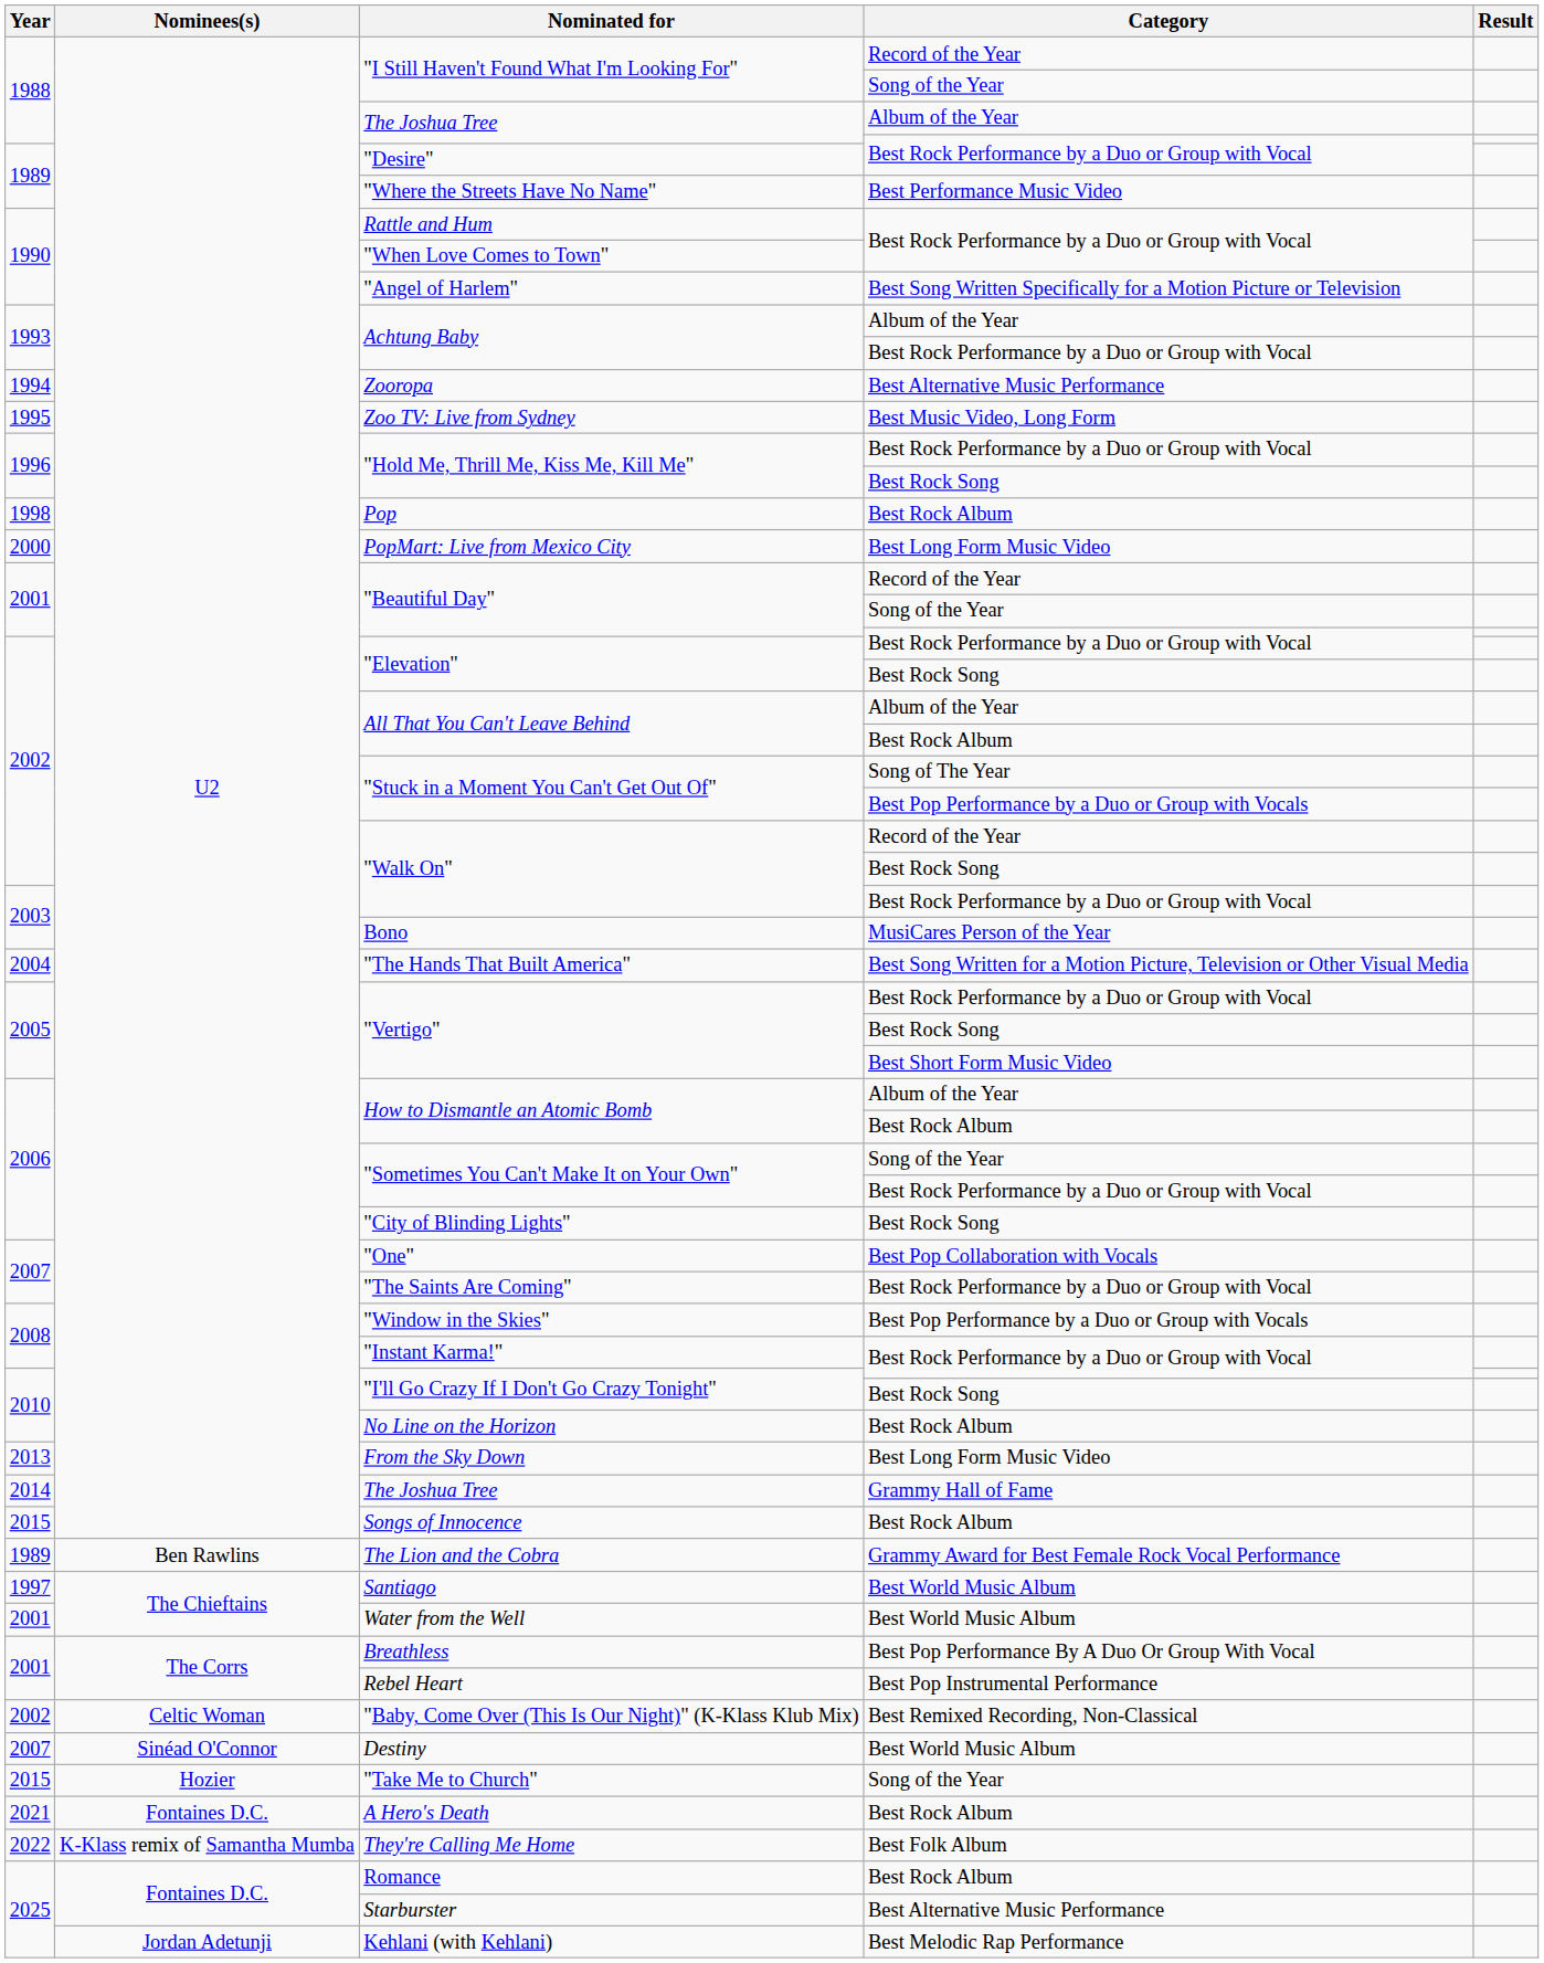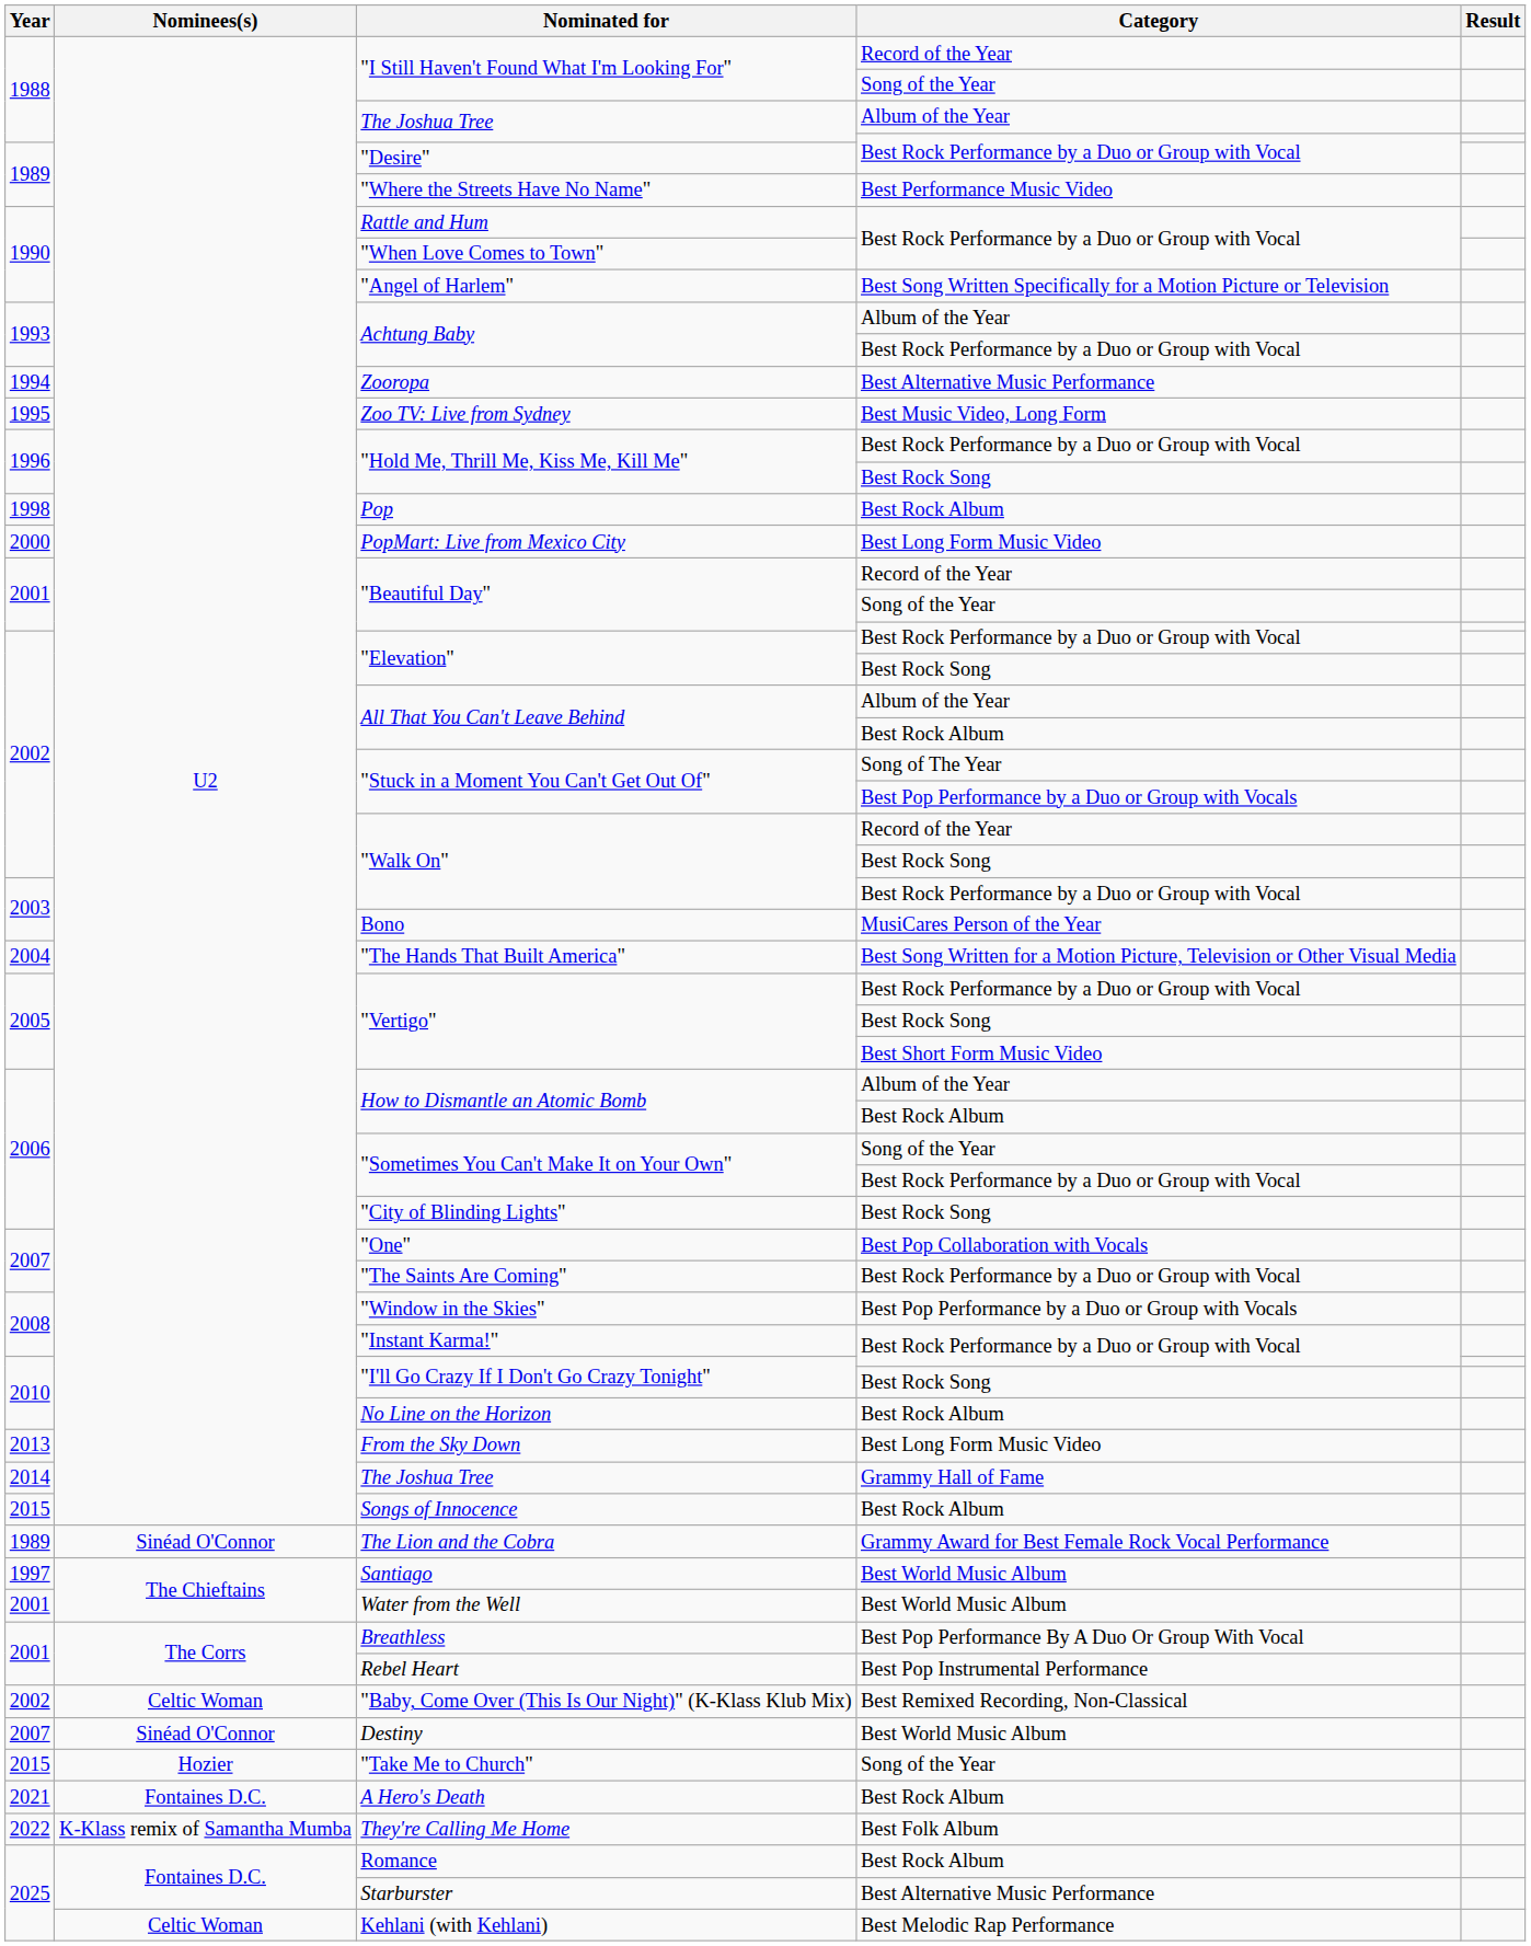The Lion and the Cobra | Nominees(s): Ben Rawlins -> Sinéad O'Connor
Kehlani (with Kehlani) | Nominees(s): Jordan Adetunji -> Celtic Woman
